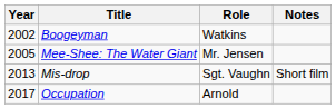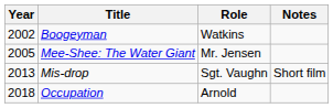Occupation | Year: 2017 -> 2018
